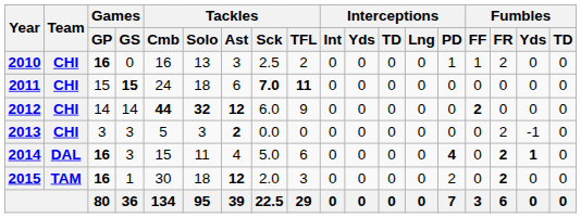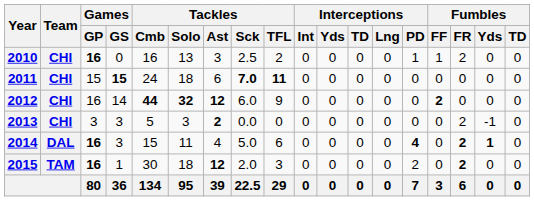2012 | Games / GP: 14 -> 16
